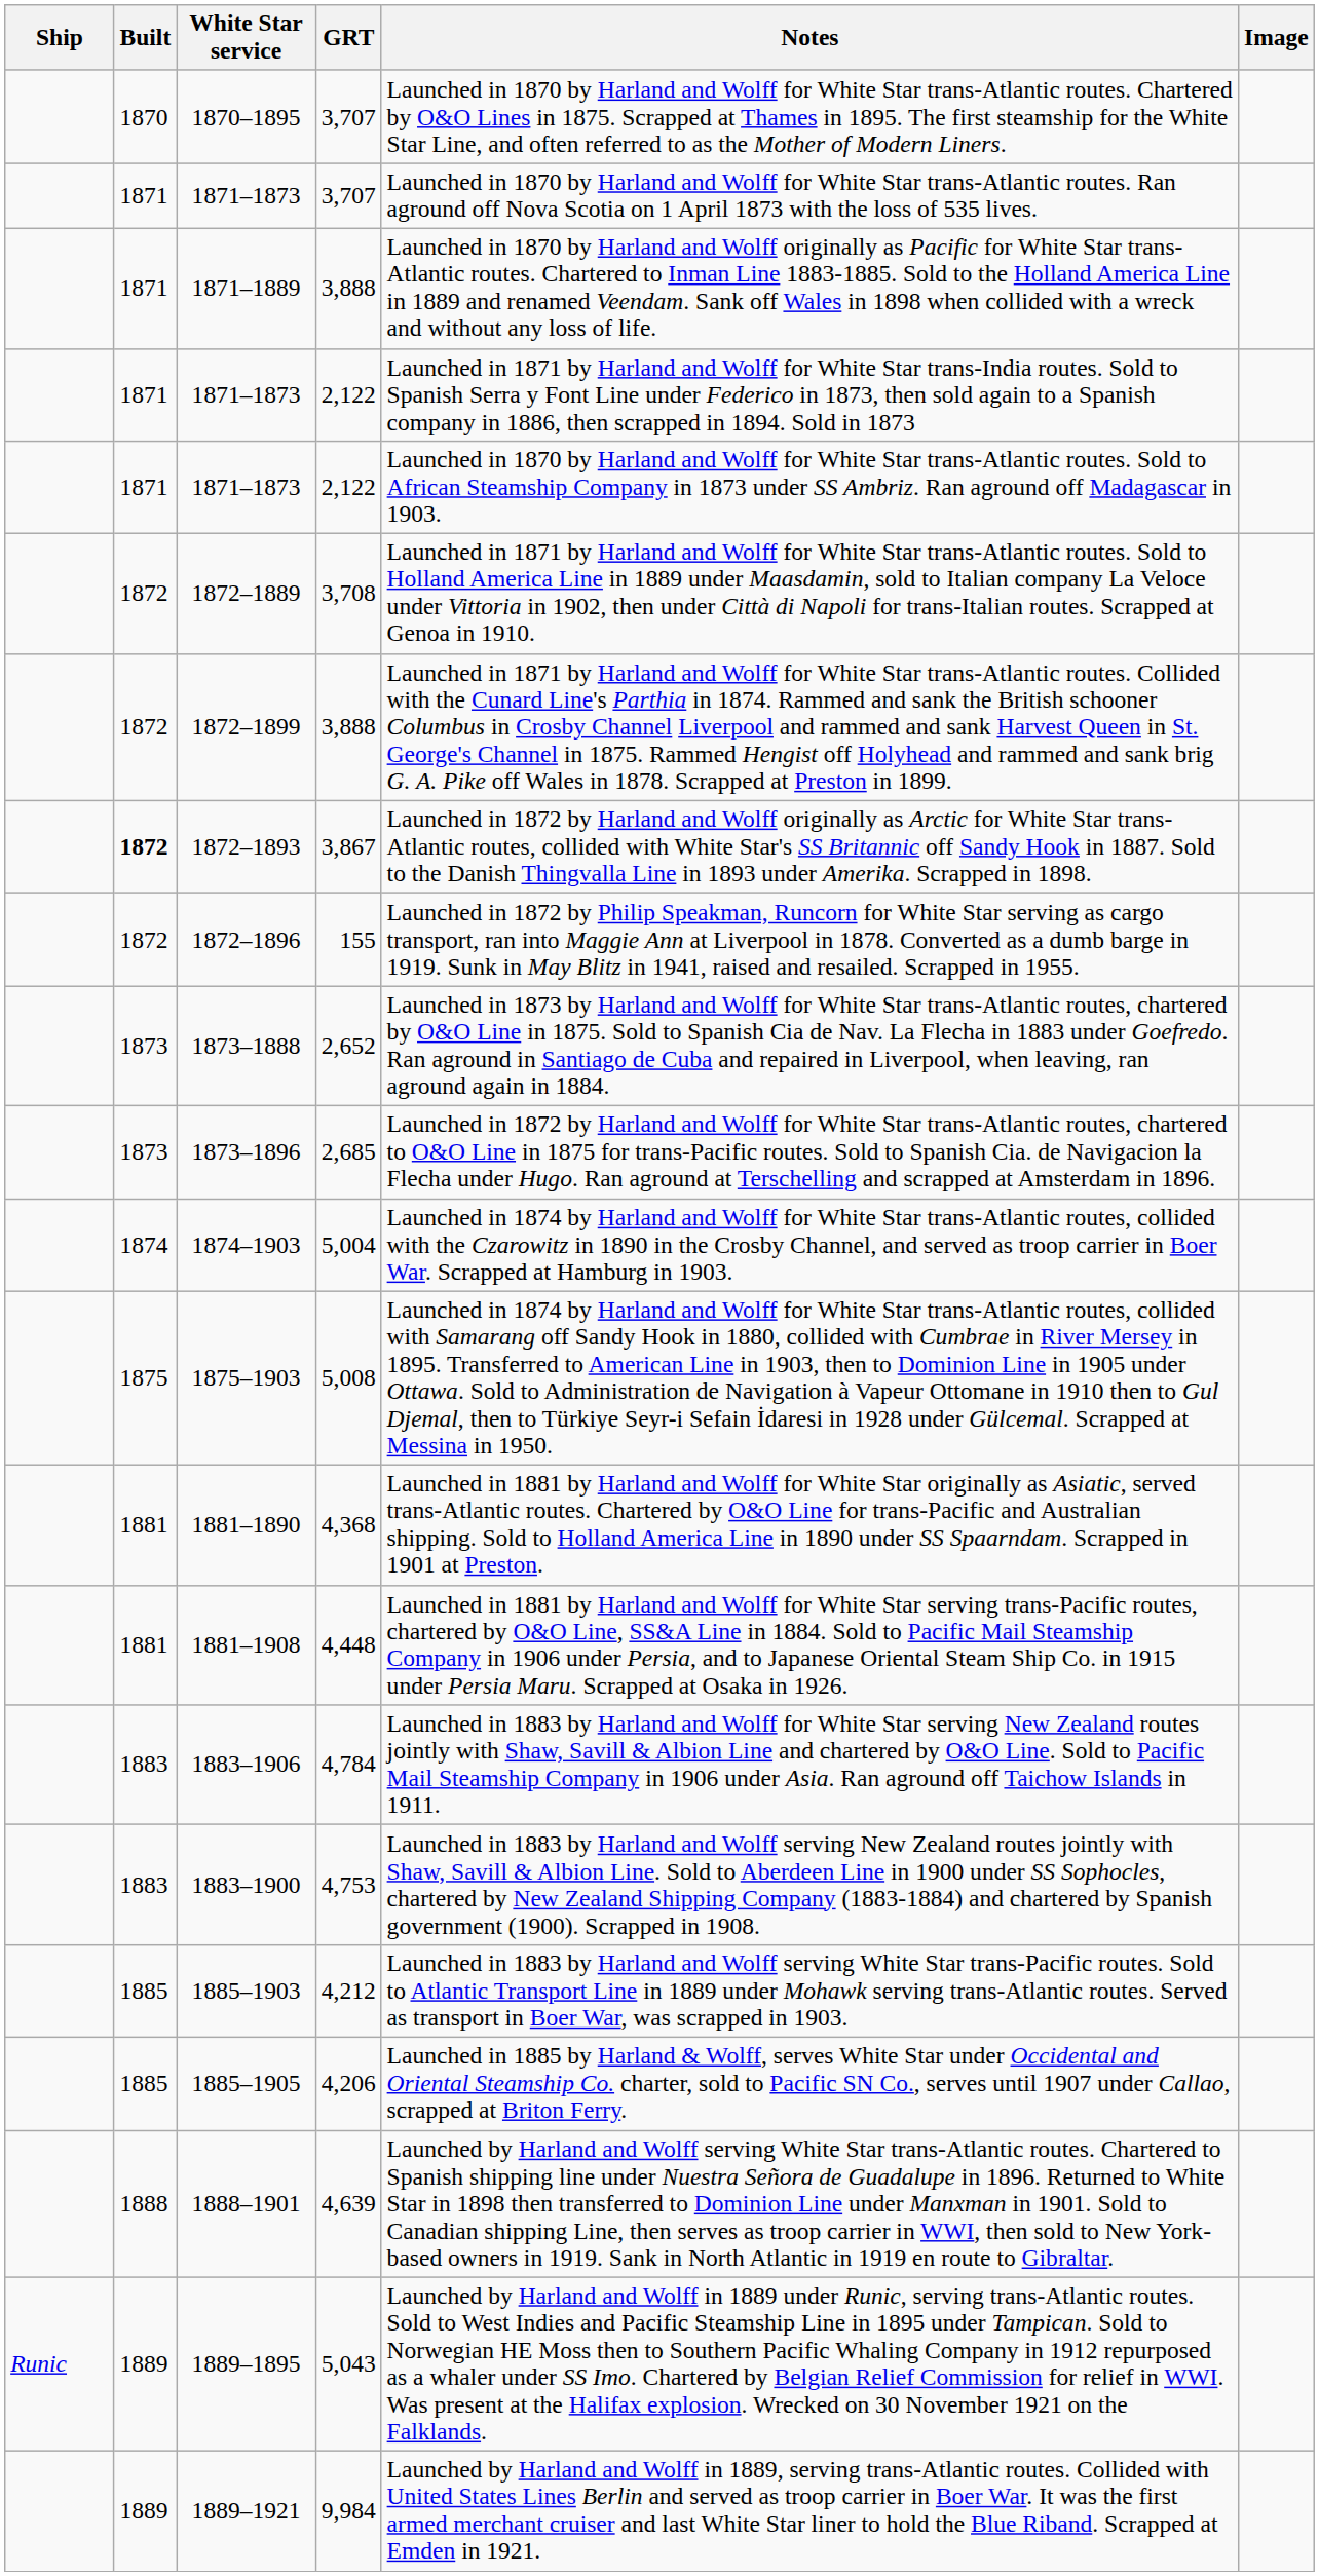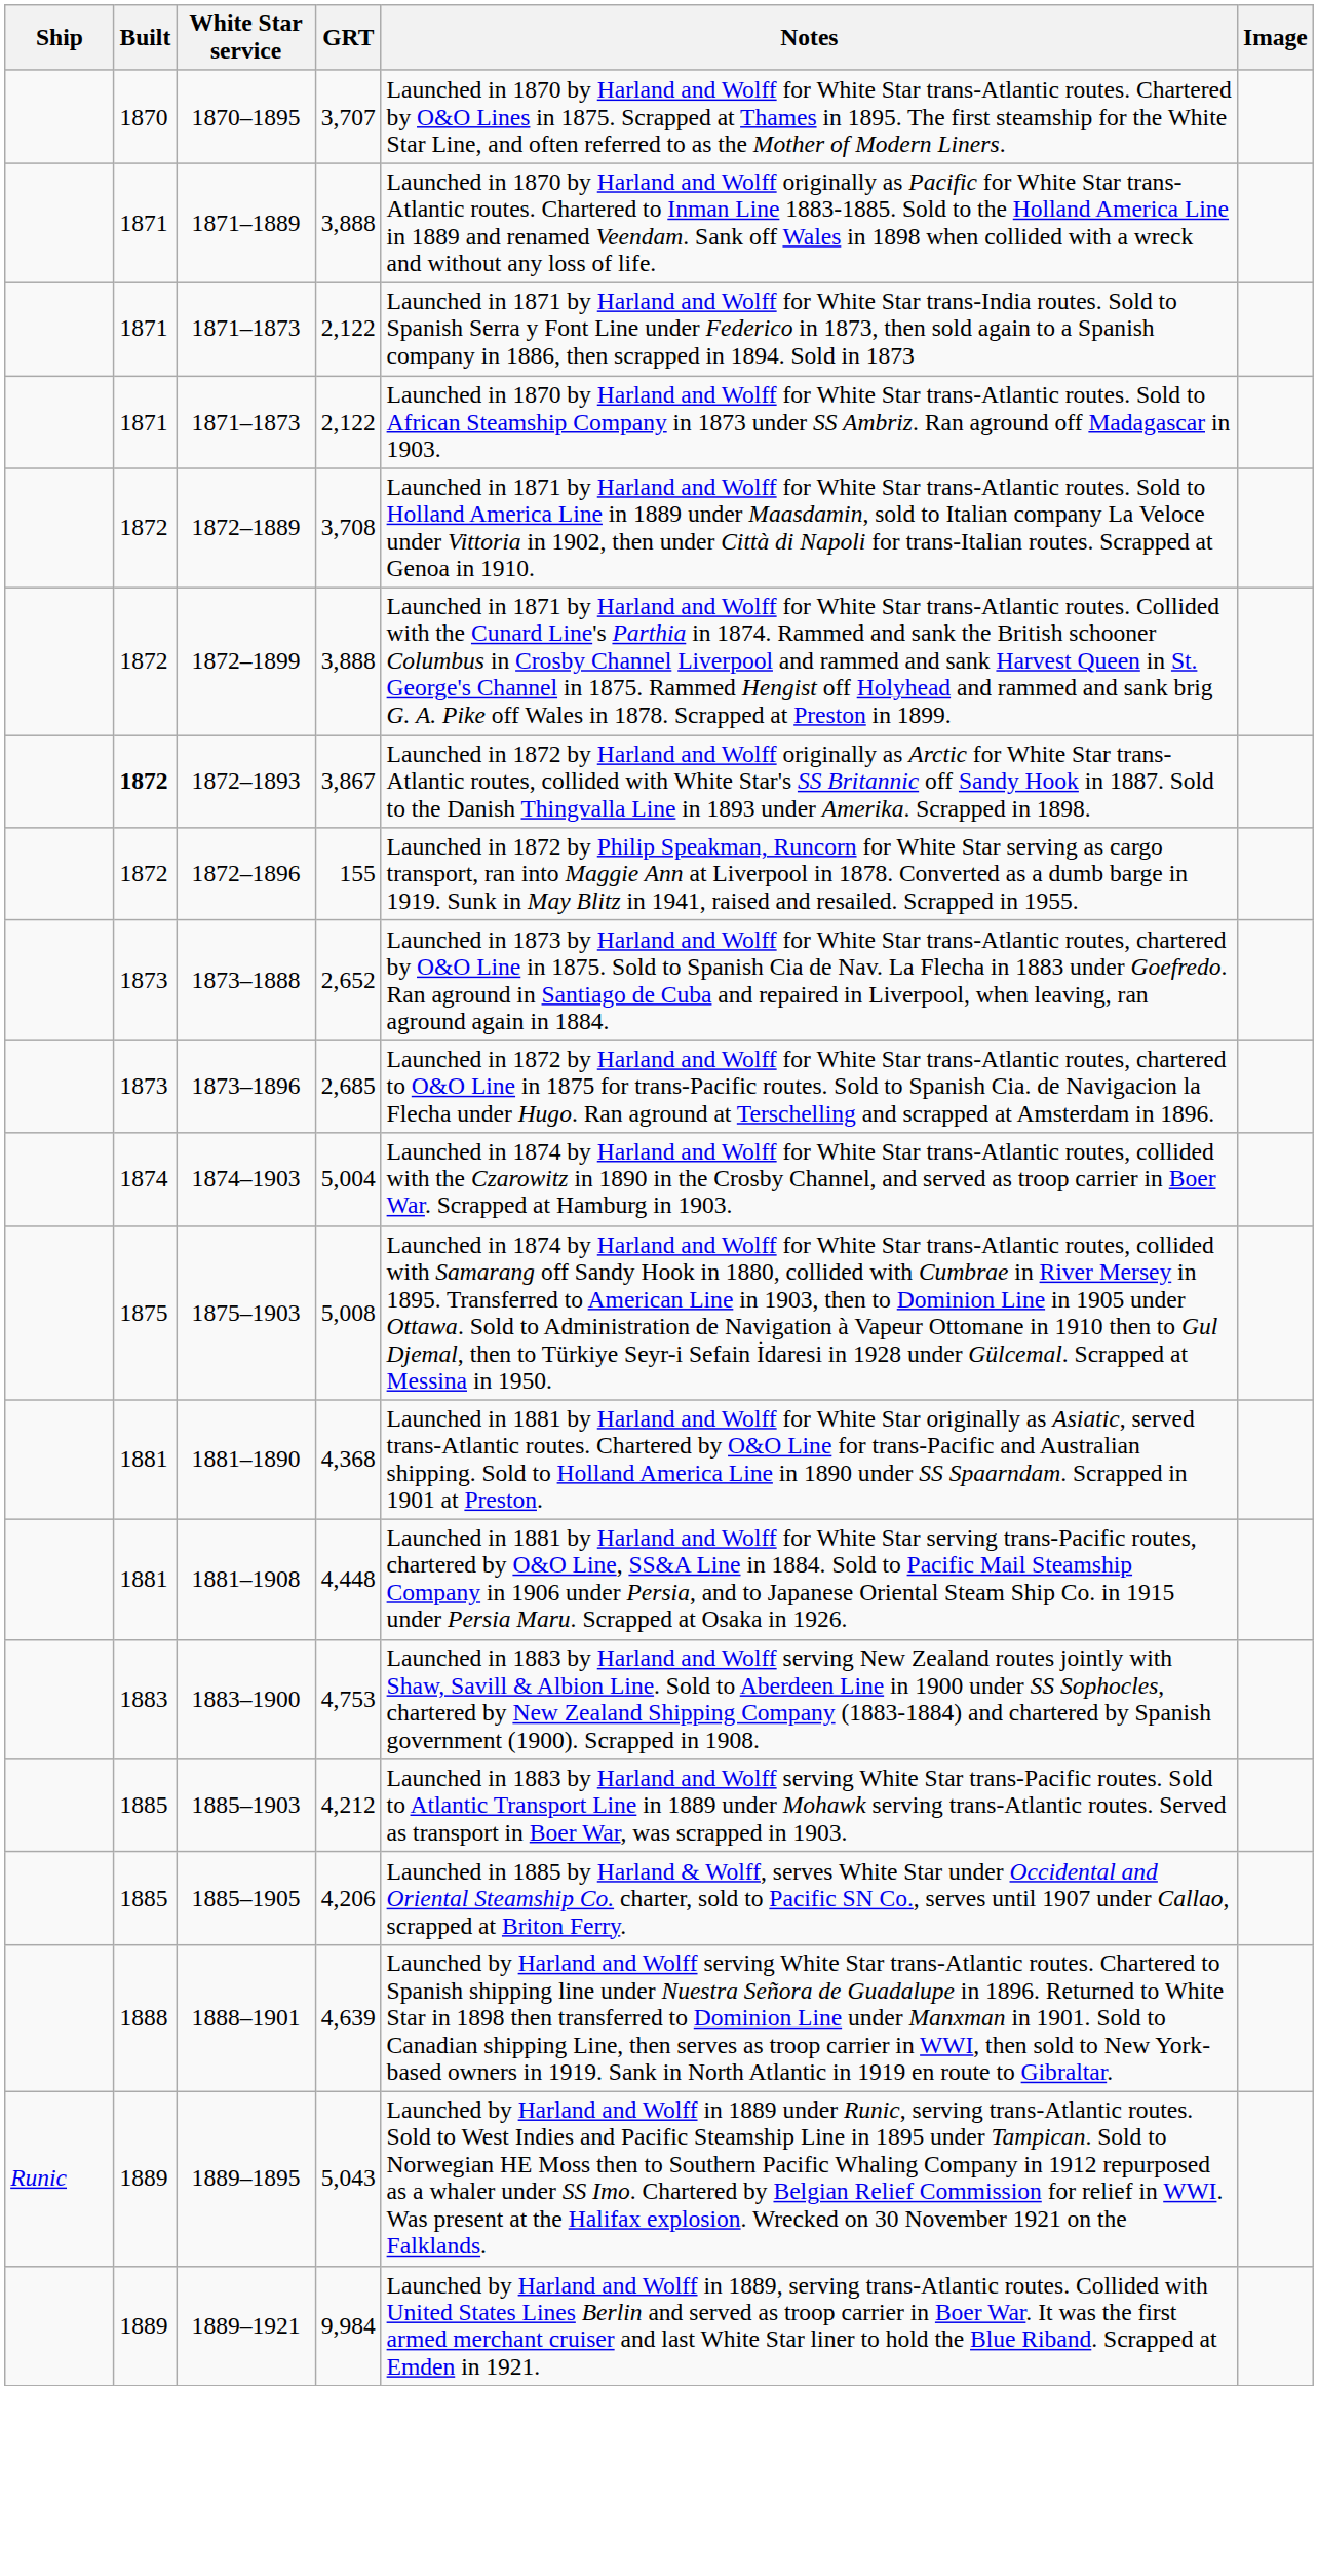- row: 1871 | 1871–1873 | 3,707 | Launched in 1870 by Harland and Wolff for White Star trans-Atlantic routes. Ran aground off Nova Scotia on 1 April 1873 with the loss of 535 lives.
- row: 1883 | 1883–1906 | 4,784 | Launched in 1883 by Harland and Wolff for White Star serving New Zealand routes jointly with Shaw, Savill & Albion Line and chartered by O&O Line. Sold to Pacific Mail Steamship Company in 1906 under Asia. Ran aground off Taichow Islands in 1911.
